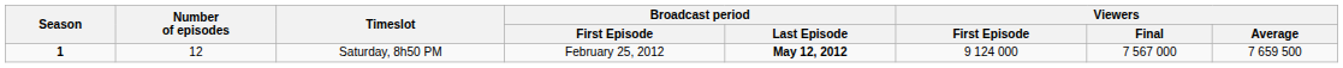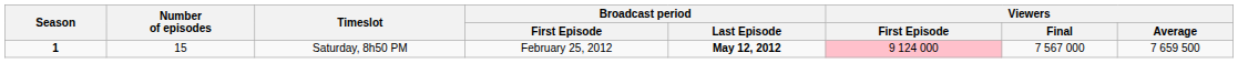Saturday, 8h50 PM | Number of episodes: 12 -> 15
Saturday, 8h50 PM | Viewers / First Episode: no background -> pink background
